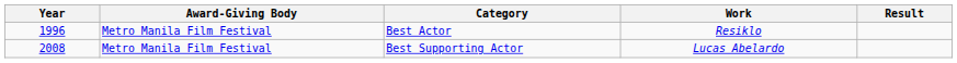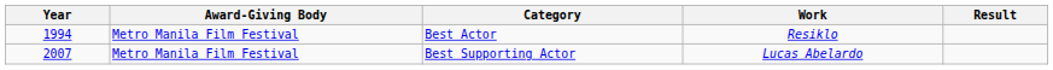Best Actor | Year: 1996 -> 1994
Best Supporting Actor | Year: 2008 -> 2007
